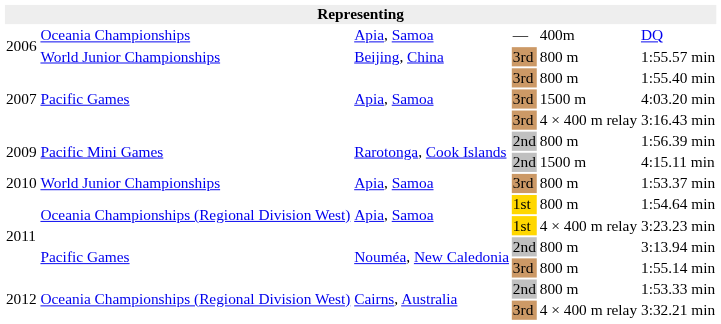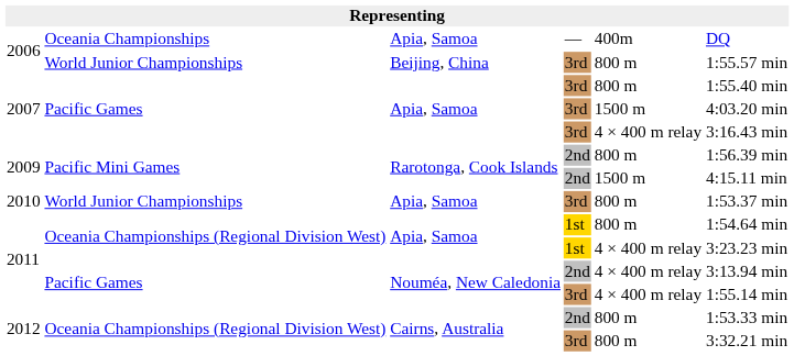2011 / 2nd | column 5: 800 m -> 4 × 400 m relay
2011 / 3rd | column 5: 800 m -> 4 × 400 m relay
2012 / 3rd | column 5: 4 × 400 m relay -> 800 m
